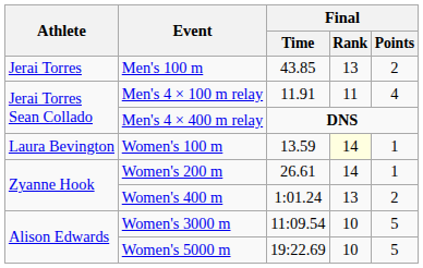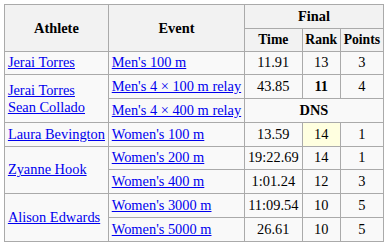Men's 100 m | Final / Time: 43.85 -> 11.91
Men's 100 m | Final / Points: 2 -> 3
Men's 4 × 100 m relay | Final / Time: 11.91 -> 43.85
Men's 4 × 100 m relay | Final / Rank: normal -> bold
Women's 200 m | Final / Time: 26.61 -> 19:22.69
Women's 400 m | Final / Rank: 13 -> 12
Women's 400 m | Final / Points: 2 -> 3
Women's 5000 m | Final / Time: 19:22.69 -> 26.61
